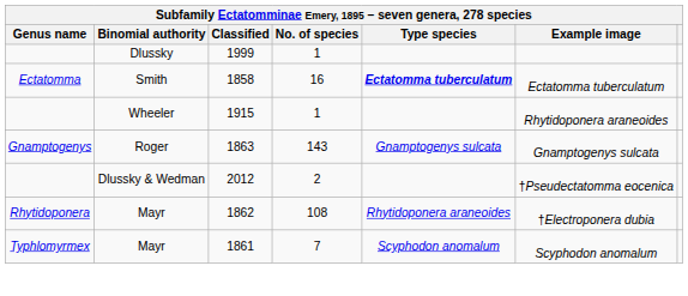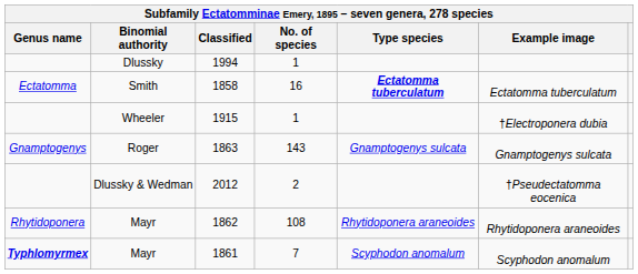Dlussky | Classified: 1999 -> 1994
Wheeler | Example image: Rhytidoponera araneoides -> †Electroponera dubia
Mayr / 108 | Example image: †Electroponera dubia -> Rhytidoponera araneoides
Mayr / 7 | Genus name: normal -> bold
